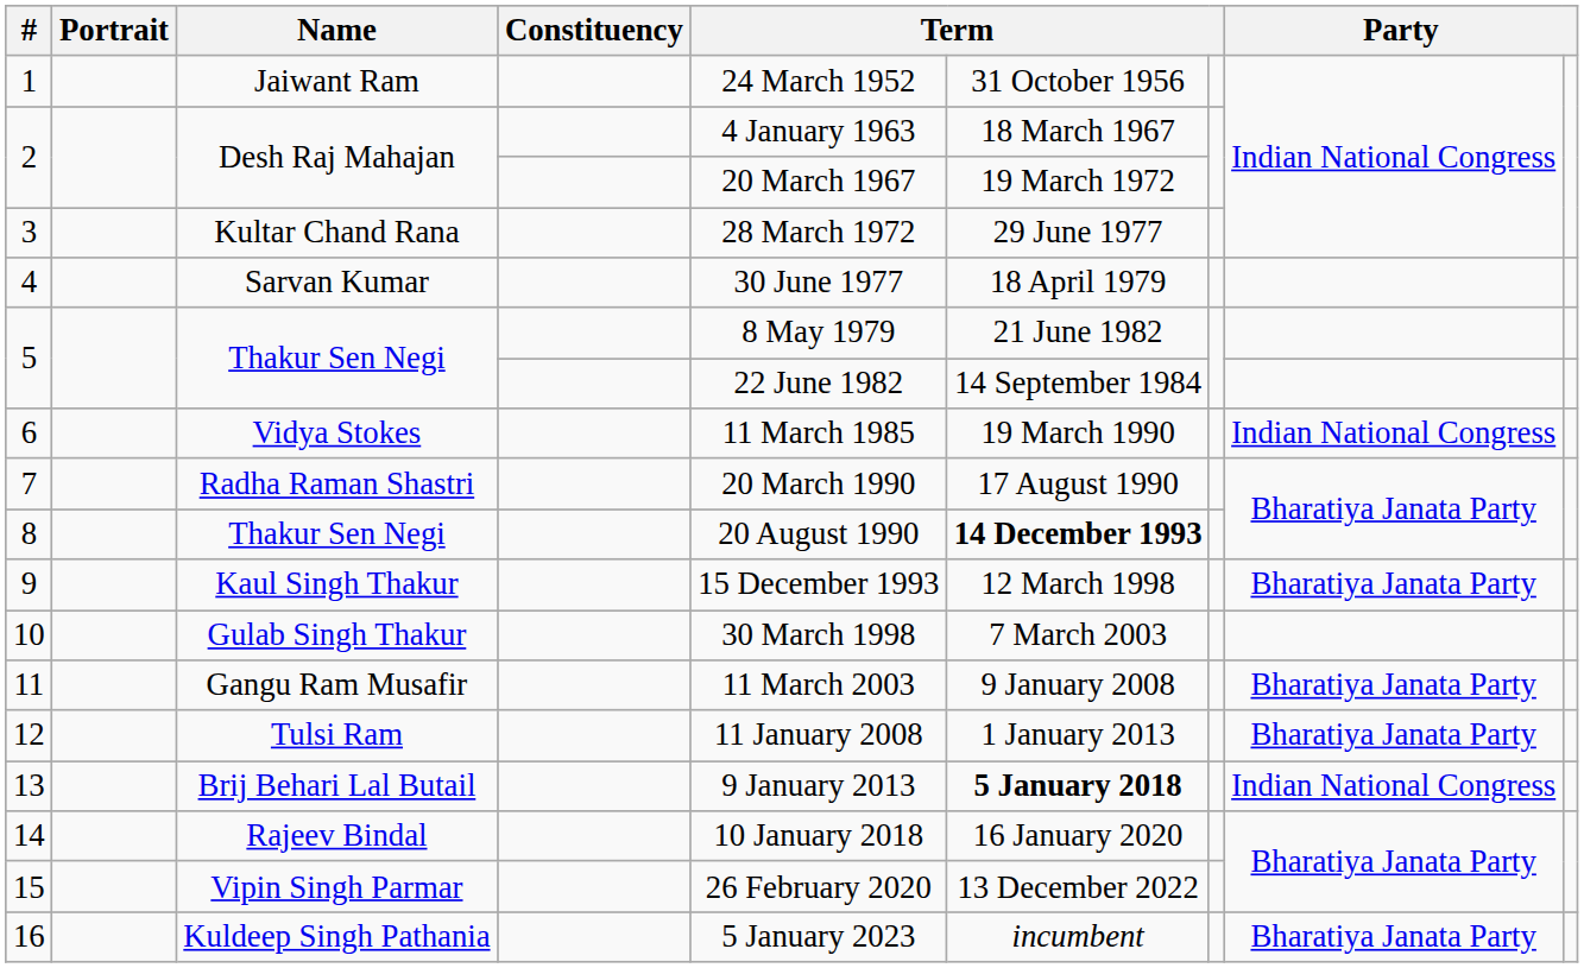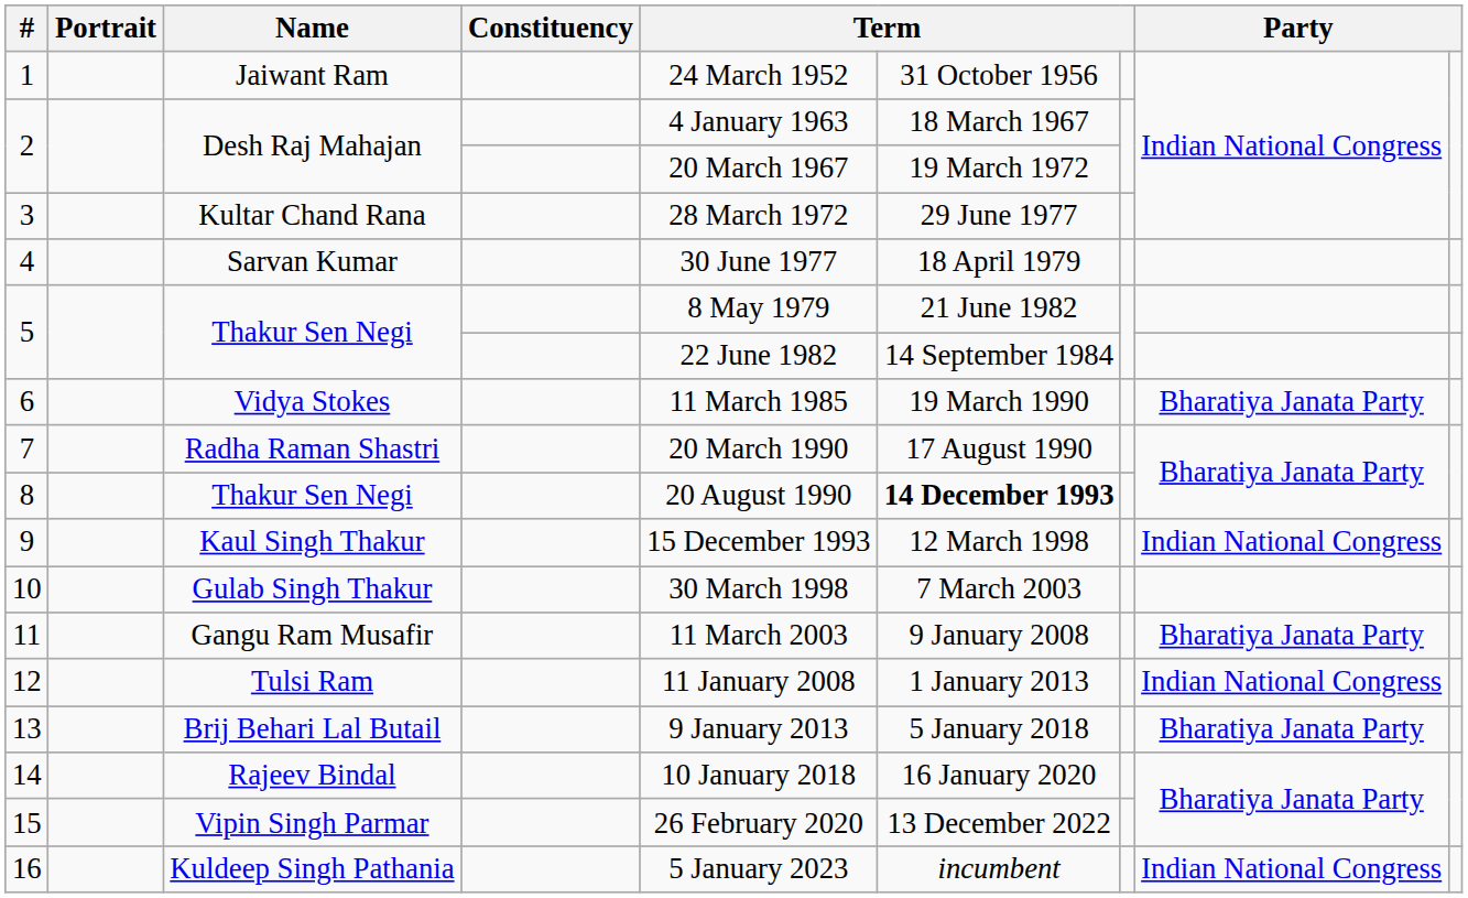6 | column 8: Indian National Congress -> Bharatiya Janata Party
9 | column 8: Bharatiya Janata Party -> Indian National Congress
12 | column 8: Bharatiya Janata Party -> Indian National Congress
13 | column 6: bold -> normal
13 | column 8: Indian National Congress -> Bharatiya Janata Party
16 | column 8: Bharatiya Janata Party -> Indian National Congress
